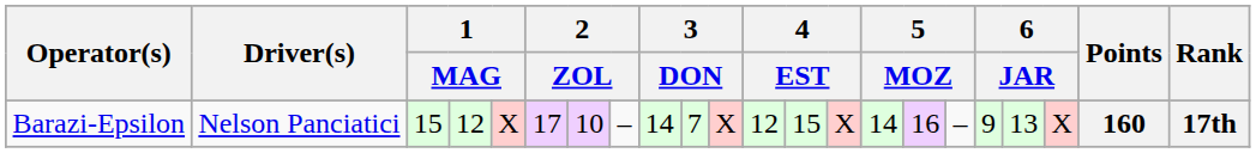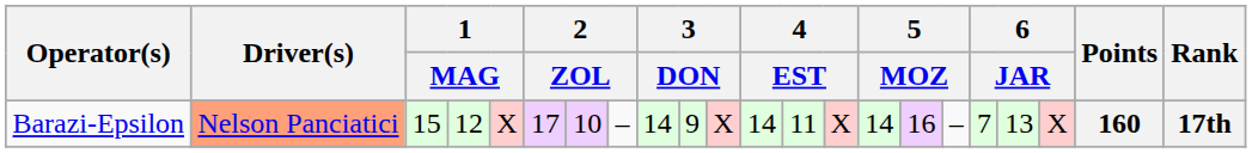Barazi-Epsilon | Driver(s): no background -> lightsalmon background
Barazi-Epsilon | column 10: 7 -> 9
Barazi-Epsilon | column 12: 12 -> 14
Barazi-Epsilon | column 13: 15 -> 11
Barazi-Epsilon | column 18: 9 -> 7
